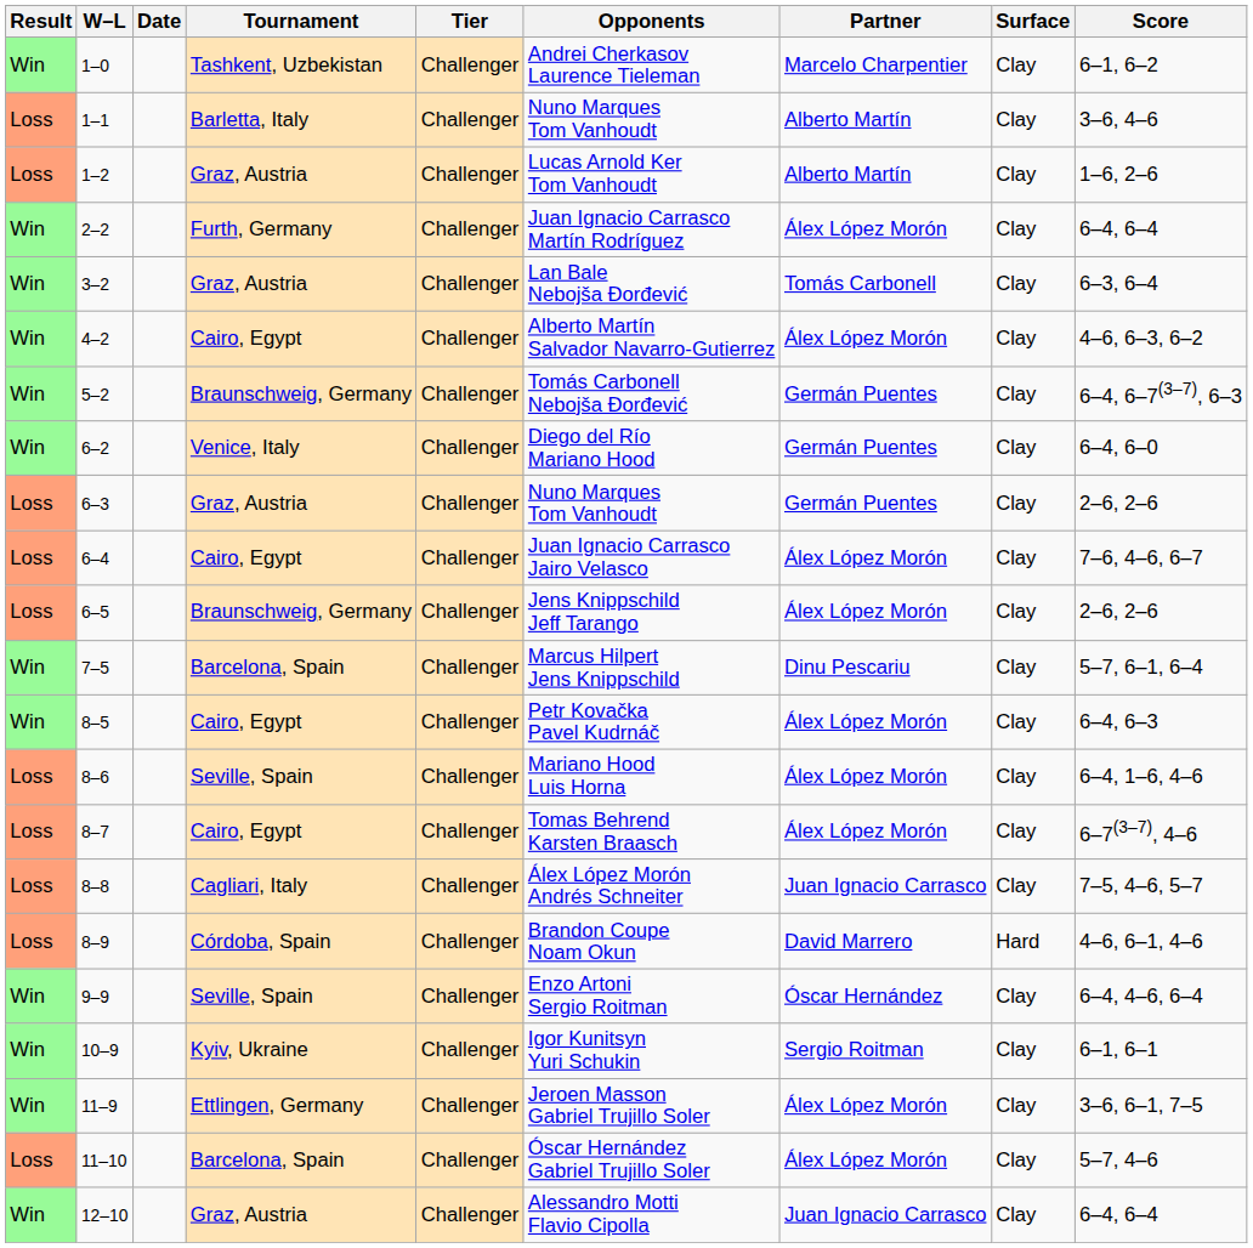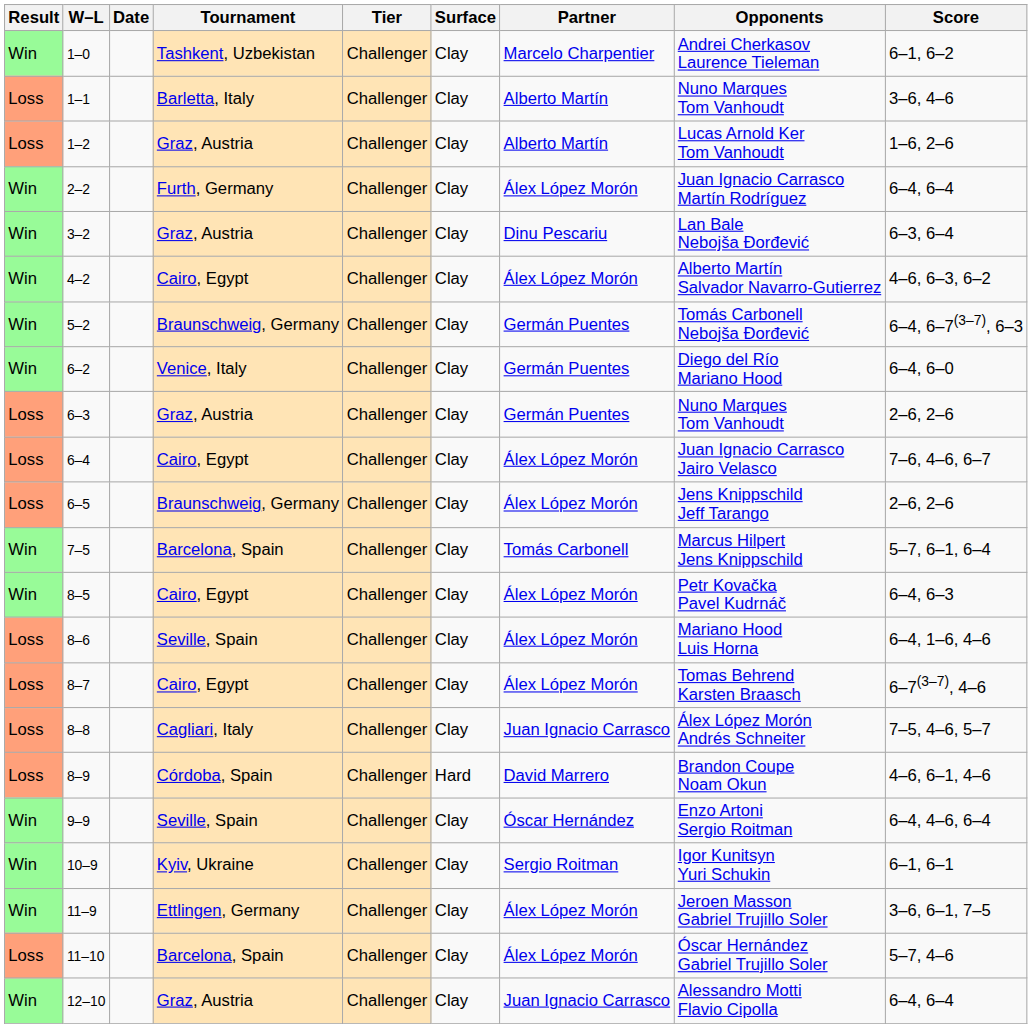columns swapped: Surface <-> Opponents
3–2 | Partner: Tomás Carbonell -> Dinu Pescariu
7–5 | Partner: Dinu Pescariu -> Tomás Carbonell
